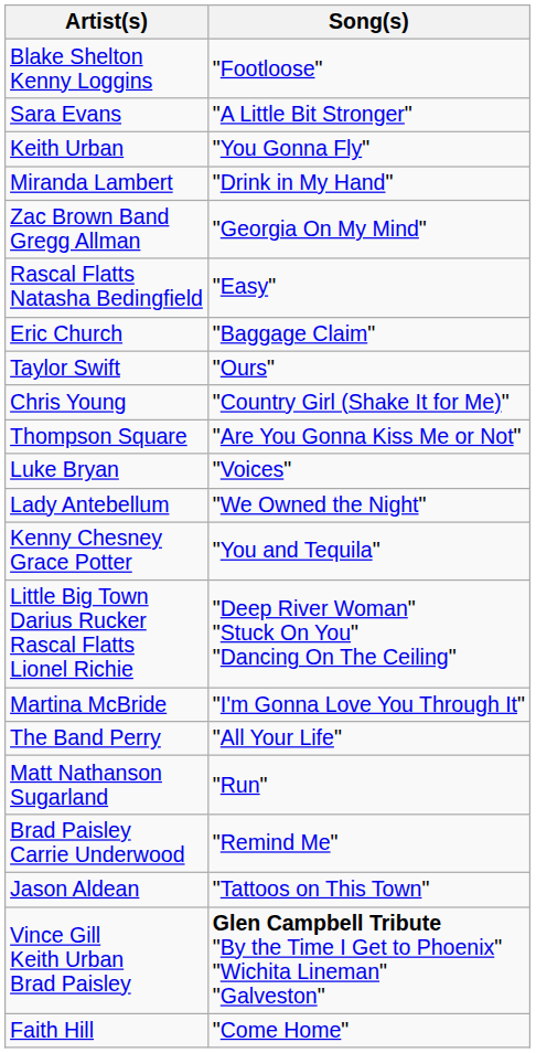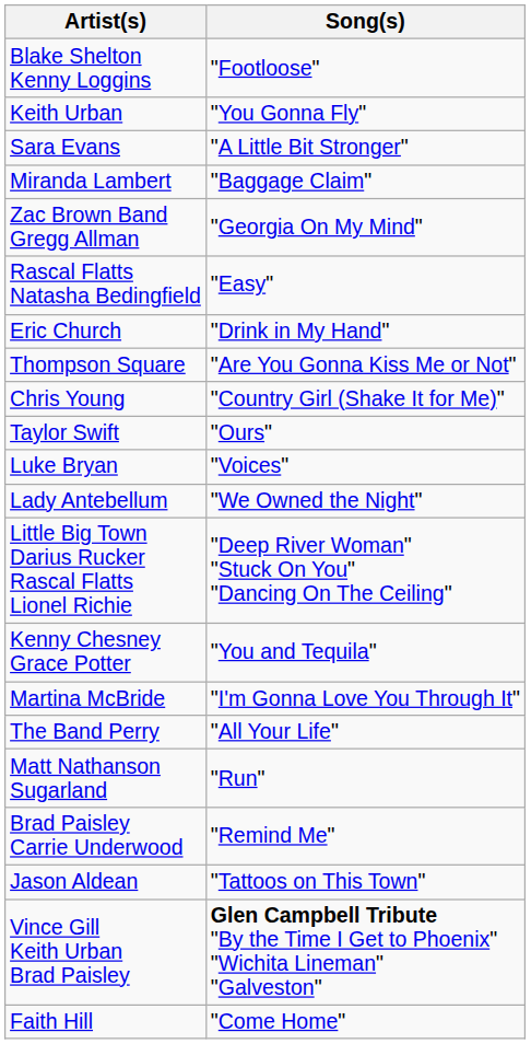rows swapped: Keith Urban <-> Sara Evans
Miranda Lambert | Song(s): "Drink in My Hand" -> "Baggage Claim"
Eric Church | Song(s): "Baggage Claim" -> "Drink in My Hand"
rows swapped: Thompson Square <-> Taylor Swift
rows swapped: Kenny Chesney Grace Potter <-> Little Big Town Darius Rucker Rascal Flatts Lionel Richie
